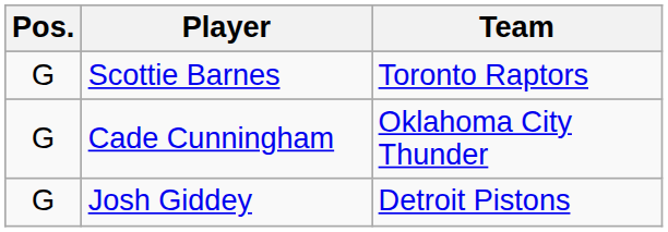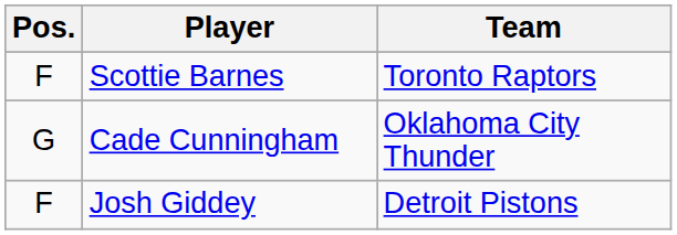Scottie Barnes | Pos.: G -> F
Josh Giddey | Pos.: G -> F
